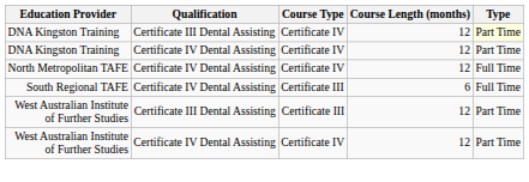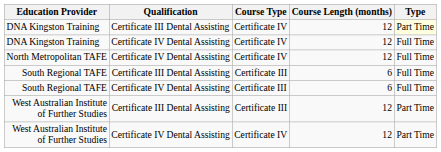DNA Kingston Training / Certificate IV Dental Assisting | Type: Part Time -> Full Time
+ row: South Regional TAFE | Certificate III Dental Assisting | Certificate III | 6 | Full Time
